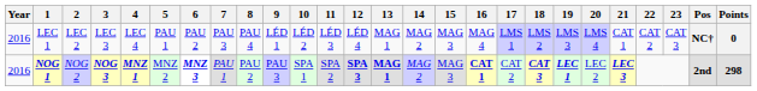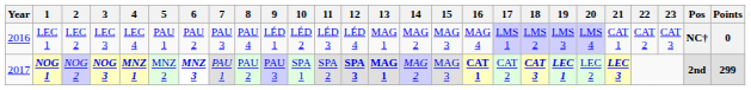NOG 1 | Year: 2016 -> 2017
NOG 1 | Points: 298 -> 299
